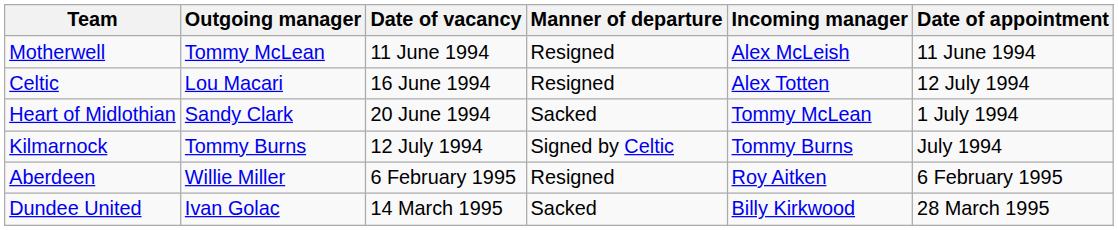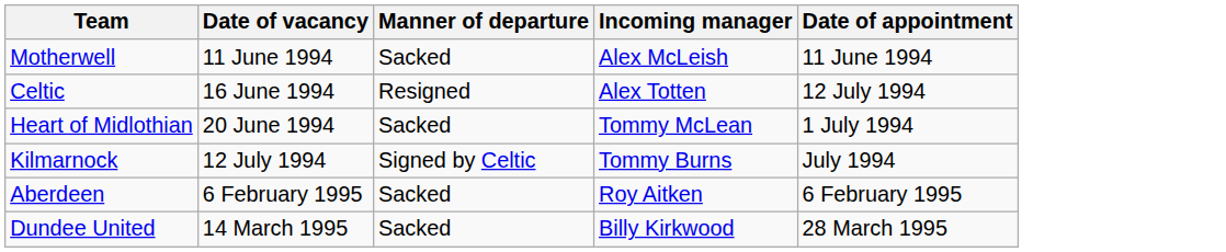- column: Outgoing manager | Tommy McLean | Lou Macari | Sandy Clark | Tommy Burns | Willie Miller | Ivan Golac
Motherwell | Manner of departure: Resigned -> Sacked
Aberdeen | Manner of departure: Resigned -> Sacked
